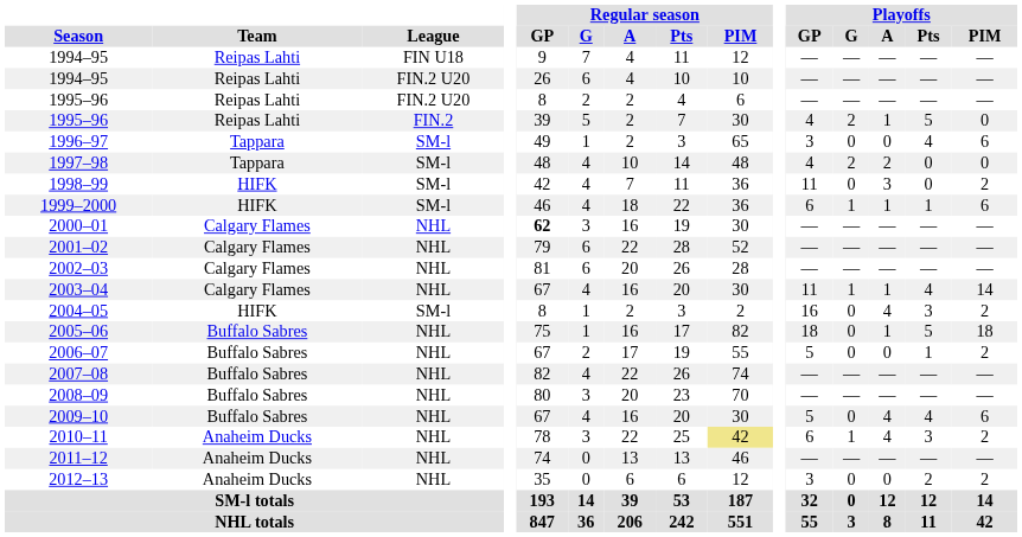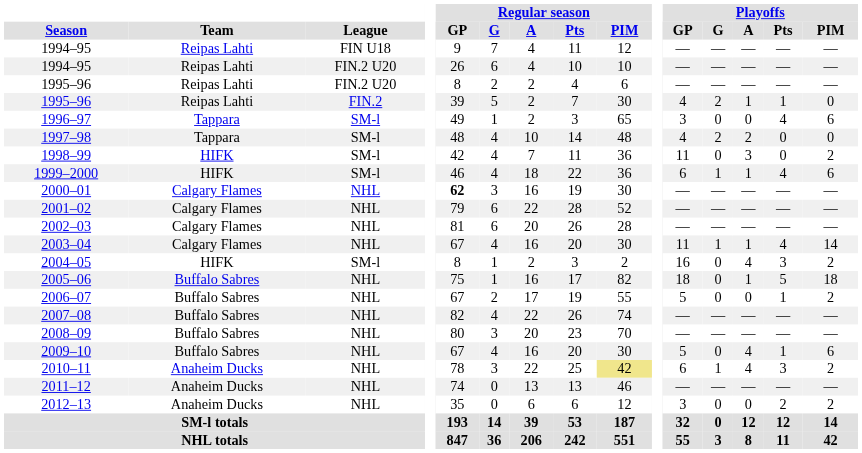1995–96 / FIN.2 | Playoffs / Pts: 5 -> 1
1999–2000 | Playoffs / Pts: 1 -> 4
2009–10 | Playoffs / Pts: 4 -> 1
